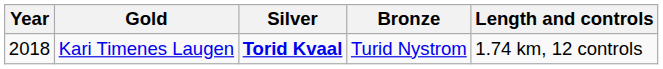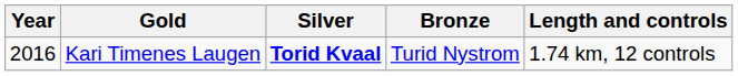Kari Timenes Laugen | Year: 2018 -> 2016
